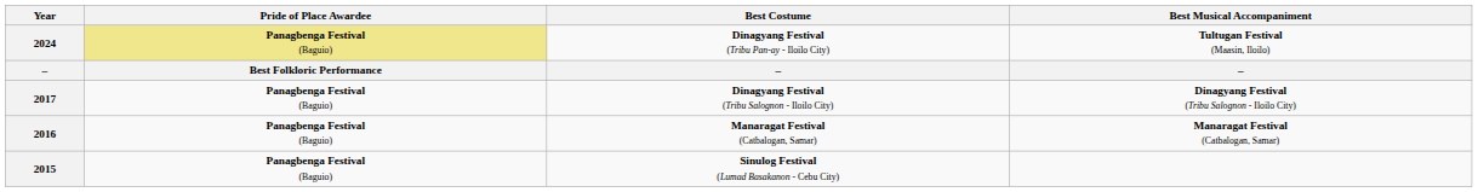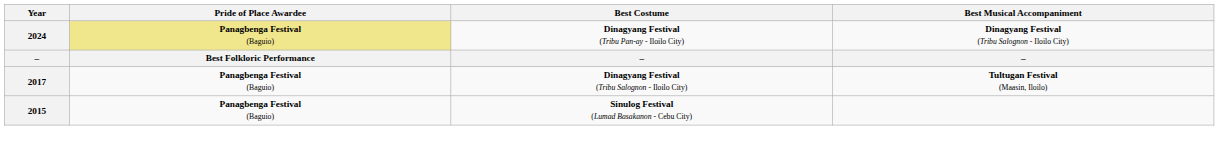2024 | Best Musical Accompaniment: Tultugan Festival (Maasin, Iloilo) -> Dinagyang Festival (Tribu Salognon - Iloilo City)
2017 | Best Musical Accompaniment: Dinagyang Festival (Tribu Salognon - Iloilo City) -> Tultugan Festival (Maasin, Iloilo)
- row: 2016 | Panagbenga Festival (Baguio) | Manaragat Festival (Catbalogan, Samar) | Manaragat Festival (Catbalogan, Samar)
